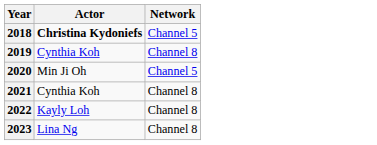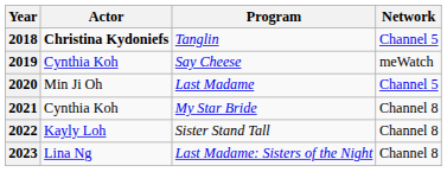+ column: Program | Tanglin | Say Cheese | Last Madame | My Star Bride | Sister Stand Tall | Last Madame: Sisters of the Night
2019 | Network: Channel 8 -> meWatch
